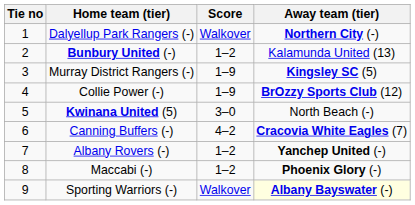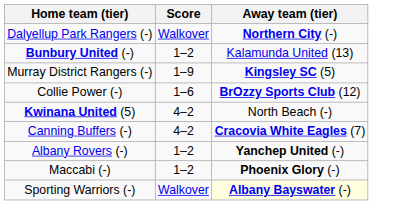- column: Tie no | 1 | 2 | 3 | 4 | 5 | 6 | 7 | 8 | 9
Collie Power (-) | Score: 1–9 -> 1–6
Kwinana United (5) | Score: 3–0 -> 4–2
